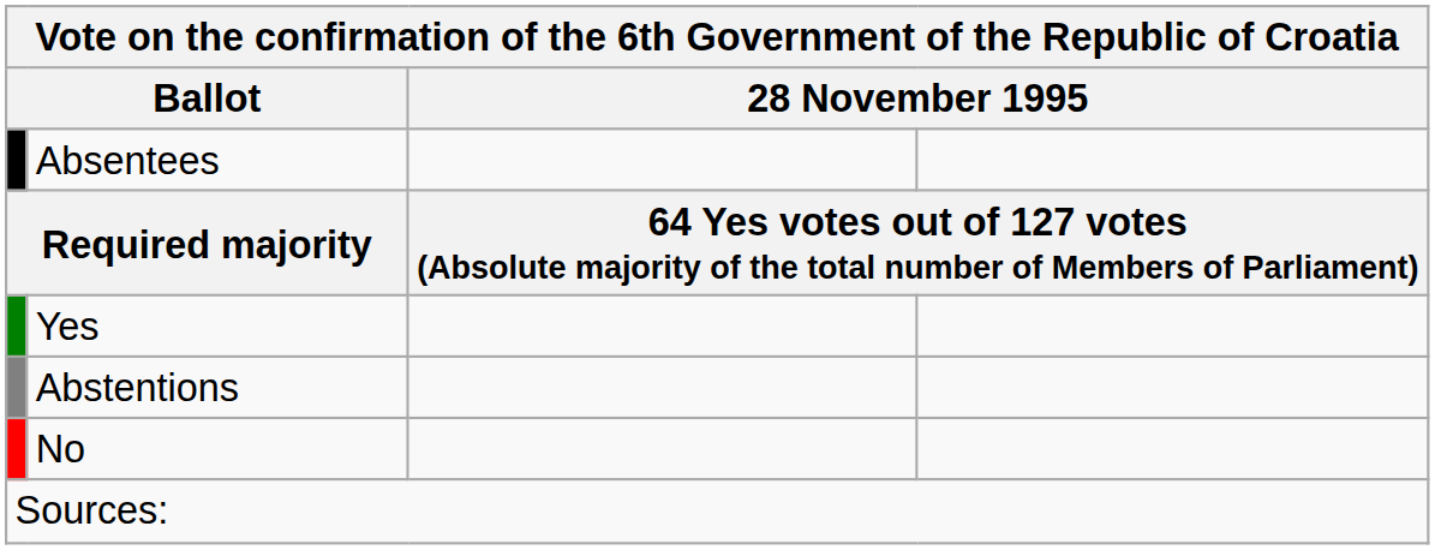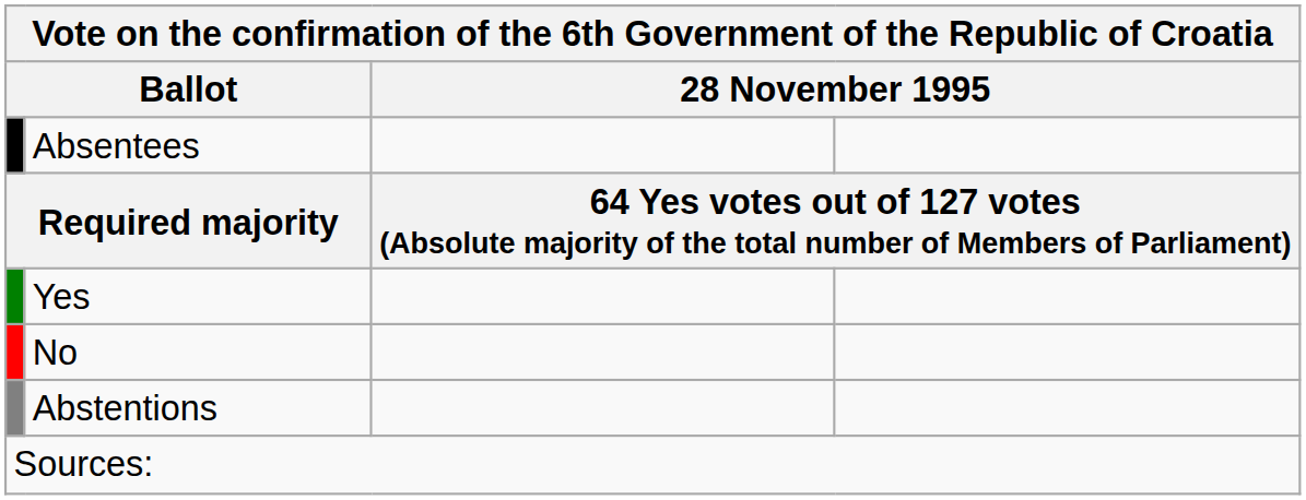rows swapped: No <-> Abstentions
